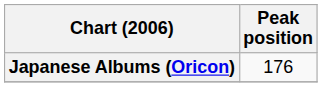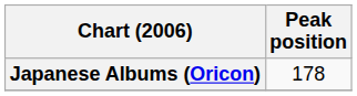Japanese Albums (Oricon) | Peak position: 176 -> 178
